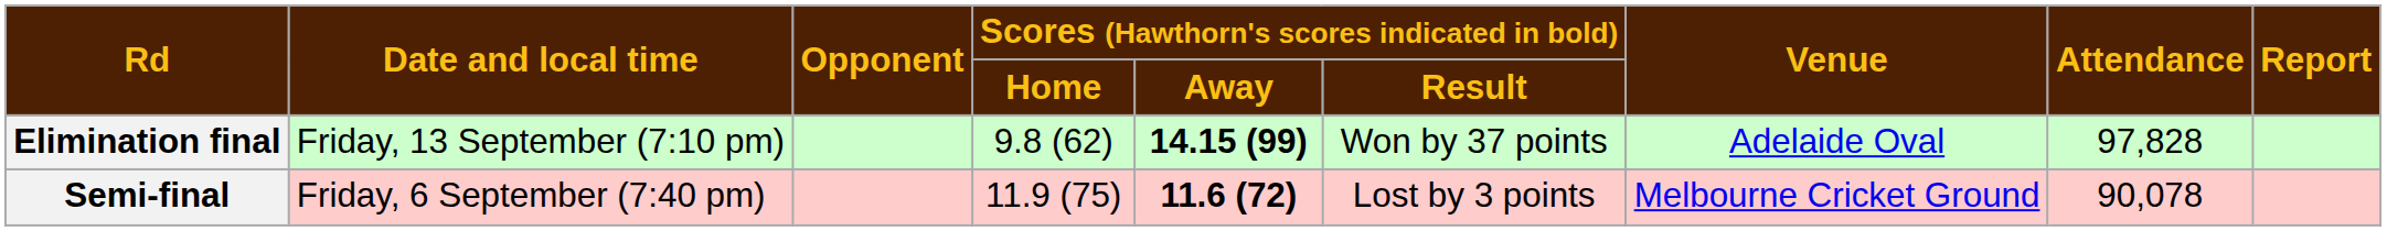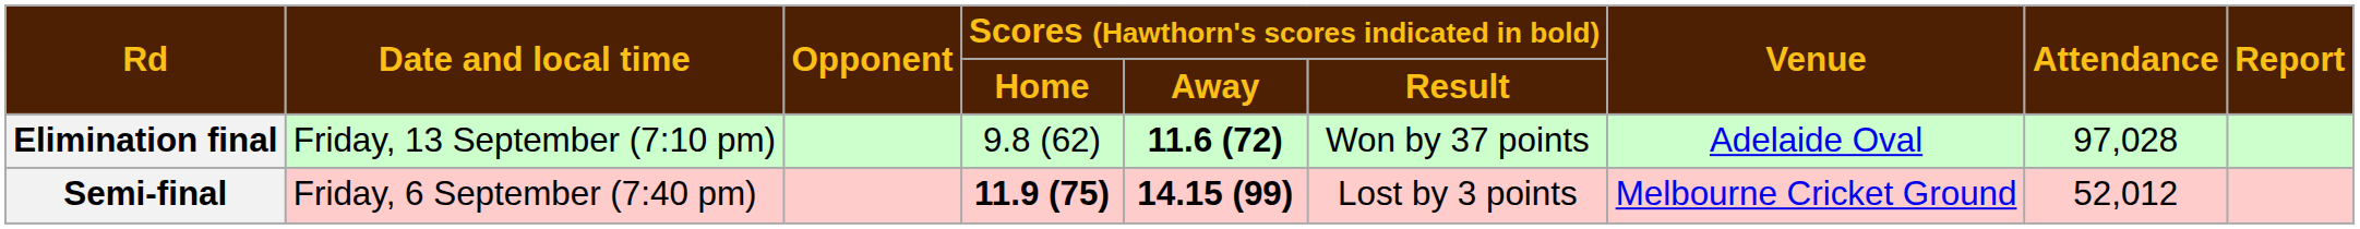Elimination final | Scores (Hawthorn's scores indicated in bold) / Away: 14.15 (99) -> 11.6 (72)
Elimination final | Attendance: 97,828 -> 97,028
Semi-final | Scores (Hawthorn's scores indicated in bold) / Home: normal -> bold
Semi-final | Scores (Hawthorn's scores indicated in bold) / Away: 11.6 (72) -> 14.15 (99)
Semi-final | Attendance: 90,078 -> 52,012
